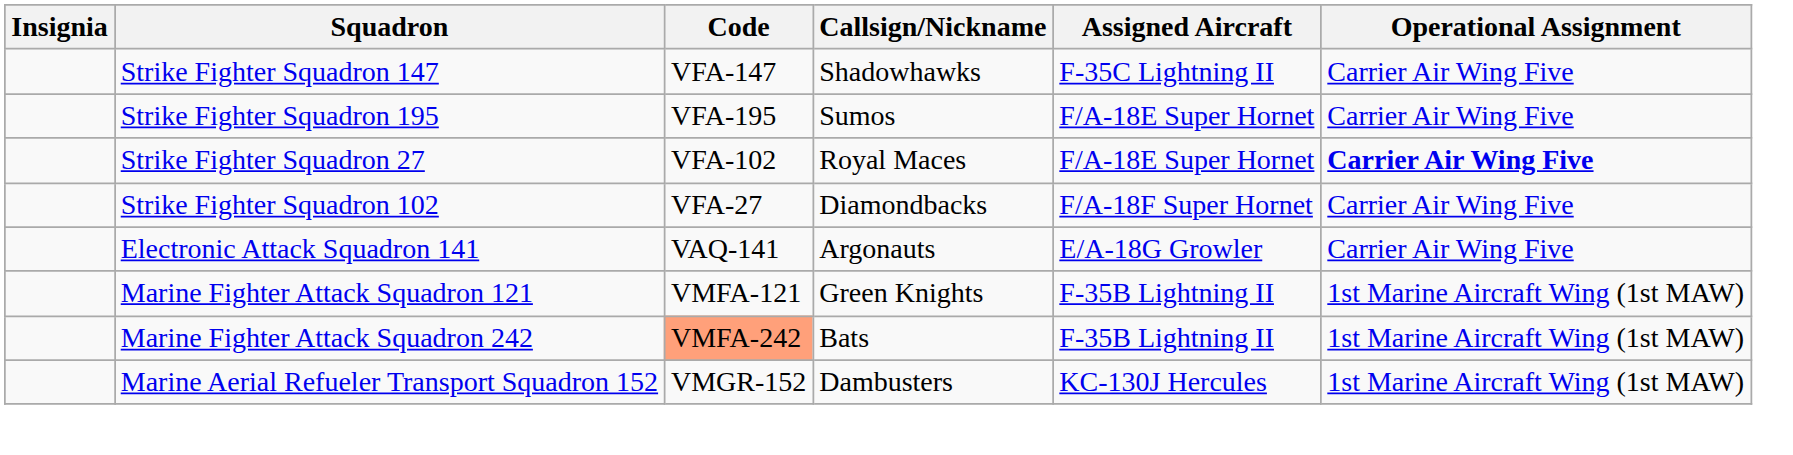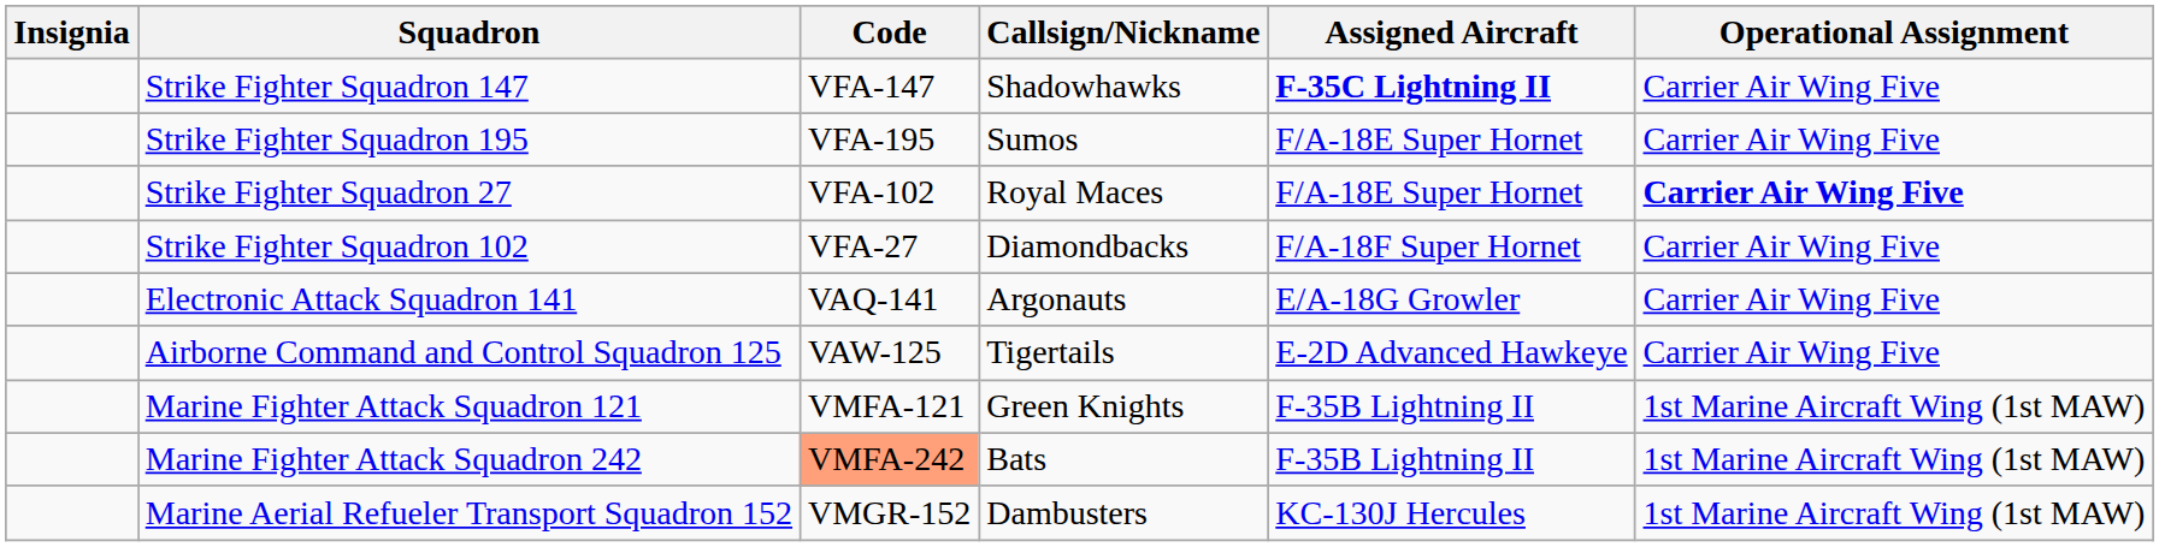Strike Fighter Squadron 147 | Assigned Aircraft: normal -> bold
+ row: Airborne Command and Control Squadron 125 | VAW-125 | Tigertails | E-2D Advanced Hawkeye | Carrier Air Wing Five
